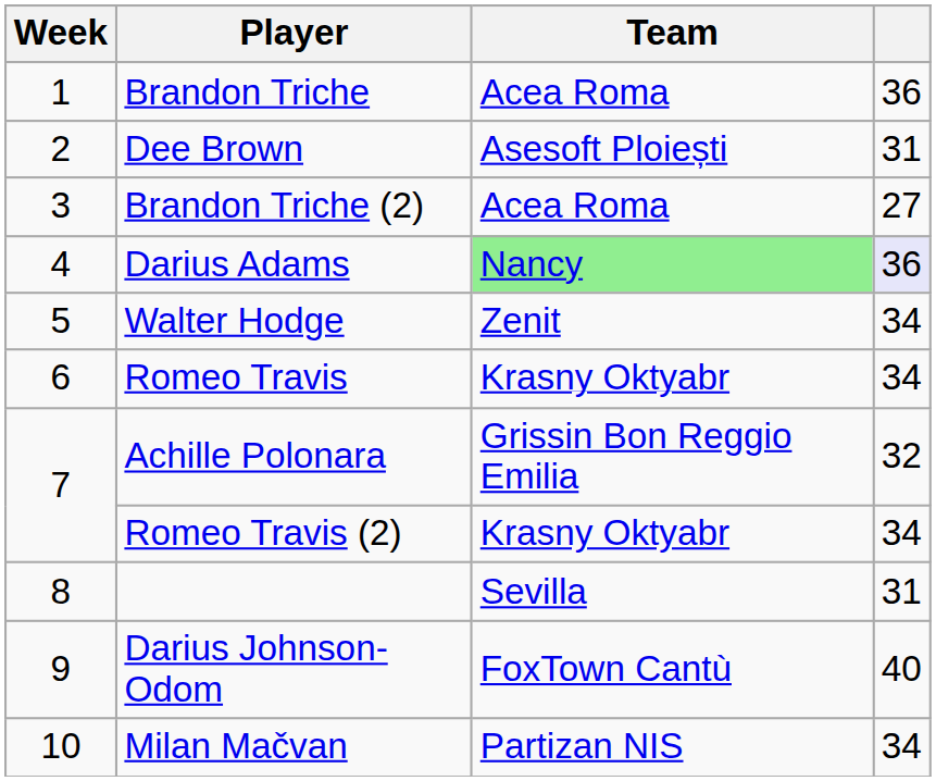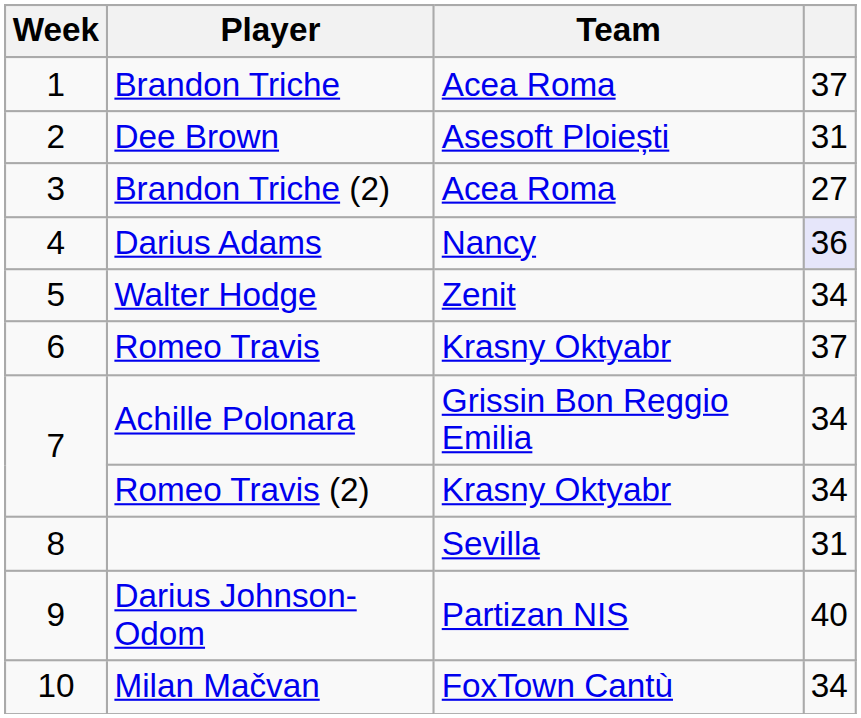Brandon Triche | column 4: 36 -> 37
Darius Adams | Team: lightgreen background -> no background
Romeo Travis | column 4: 34 -> 37
Achille Polonara | column 4: 32 -> 34
Darius Johnson-Odom | Team: FoxTown Cantù -> Partizan NIS
Milan Mačvan | Team: Partizan NIS -> FoxTown Cantù
